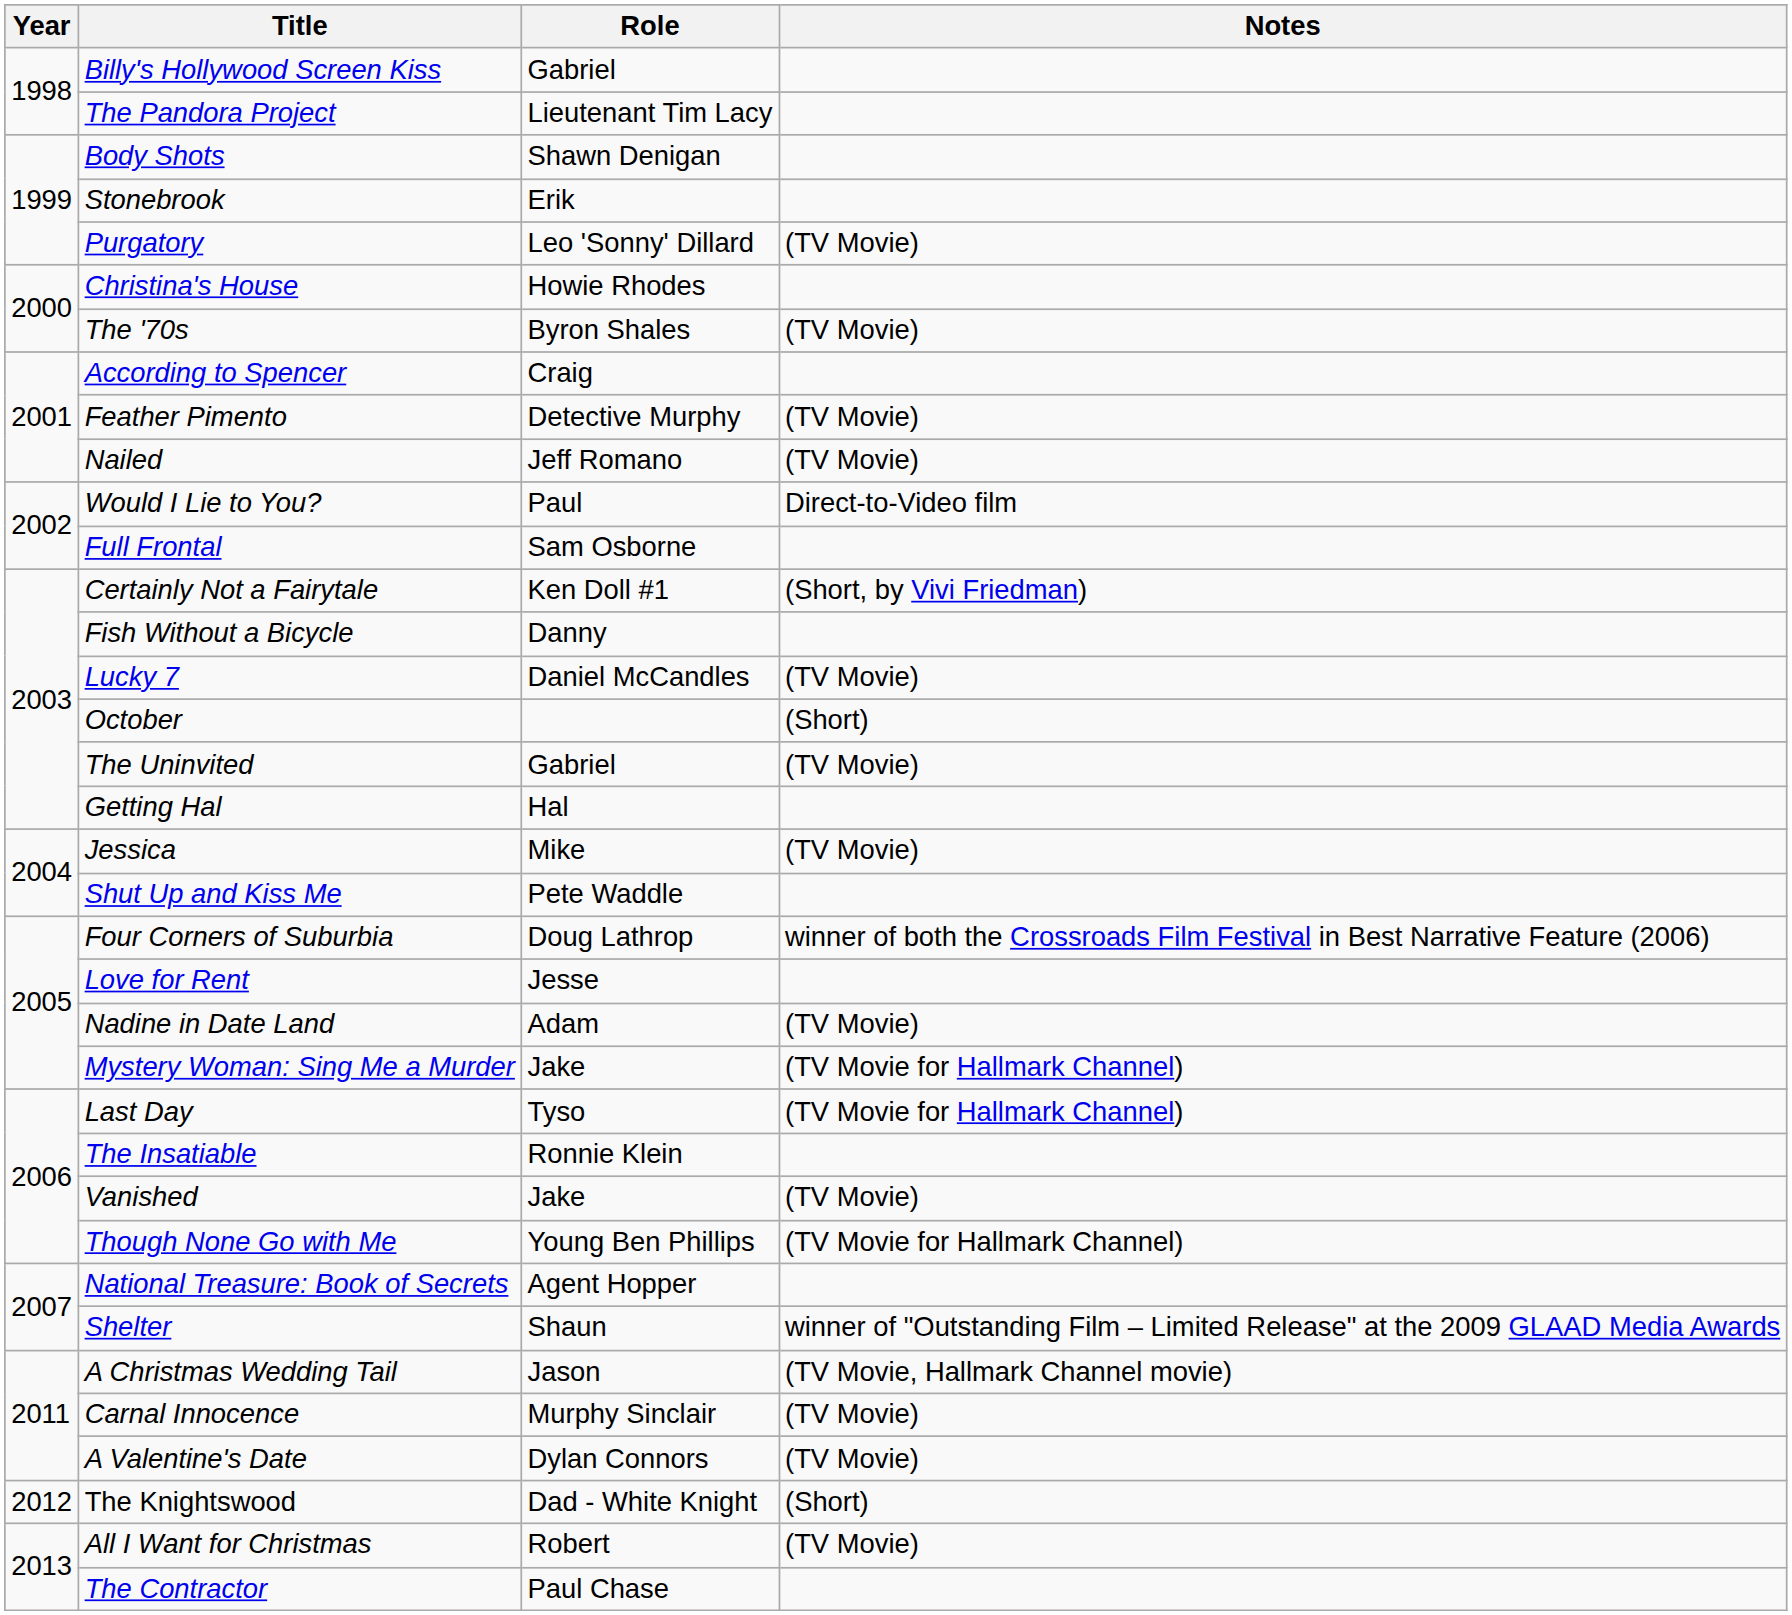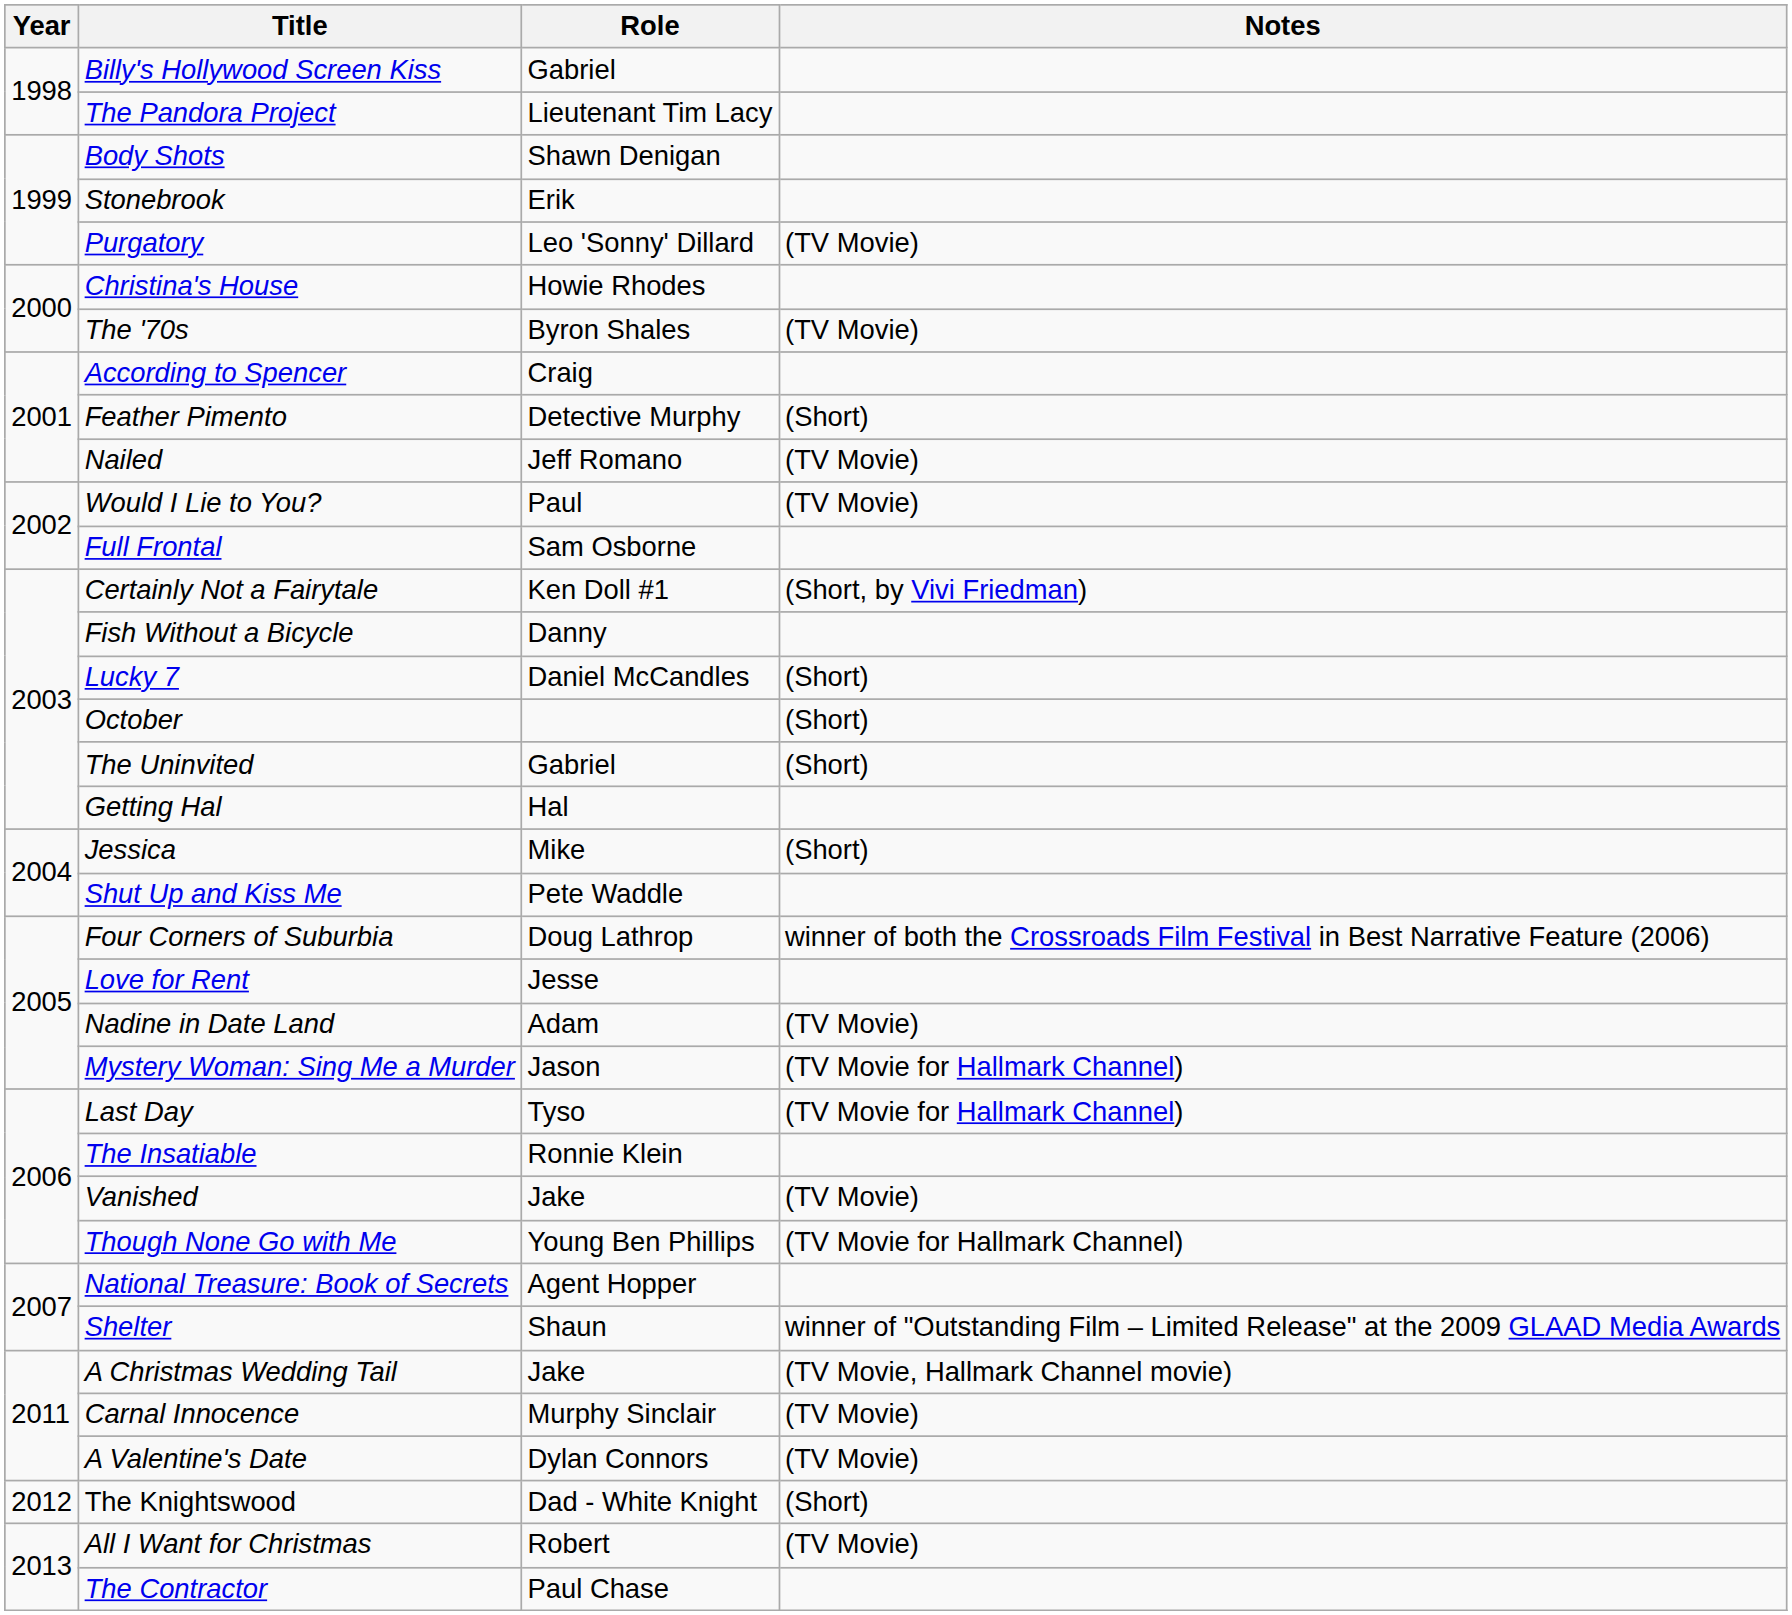Feather Pimento | Notes: (TV Movie) -> (Short)
Would I Lie to You? | Notes: Direct-to-Video film -> (TV Movie)
Lucky 7 | Notes: (TV Movie) -> (Short)
The Uninvited | Notes: (TV Movie) -> (Short)
Jessica | Notes: (TV Movie) -> (Short)
Mystery Woman: Sing Me a Murder | Role: Jake -> Jason
A Christmas Wedding Tail | Role: Jason -> Jake
